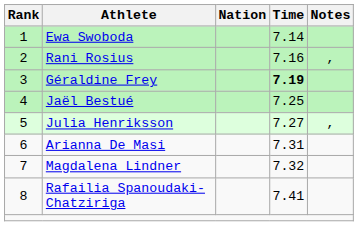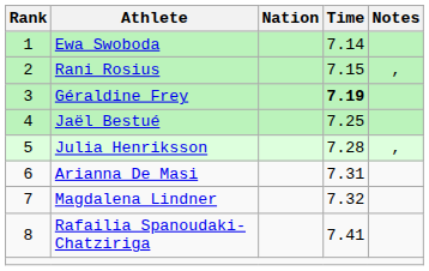Rani Rosius | Time: 7.16 -> 7.15
Julia Henriksson | Time: 7.27 -> 7.28
